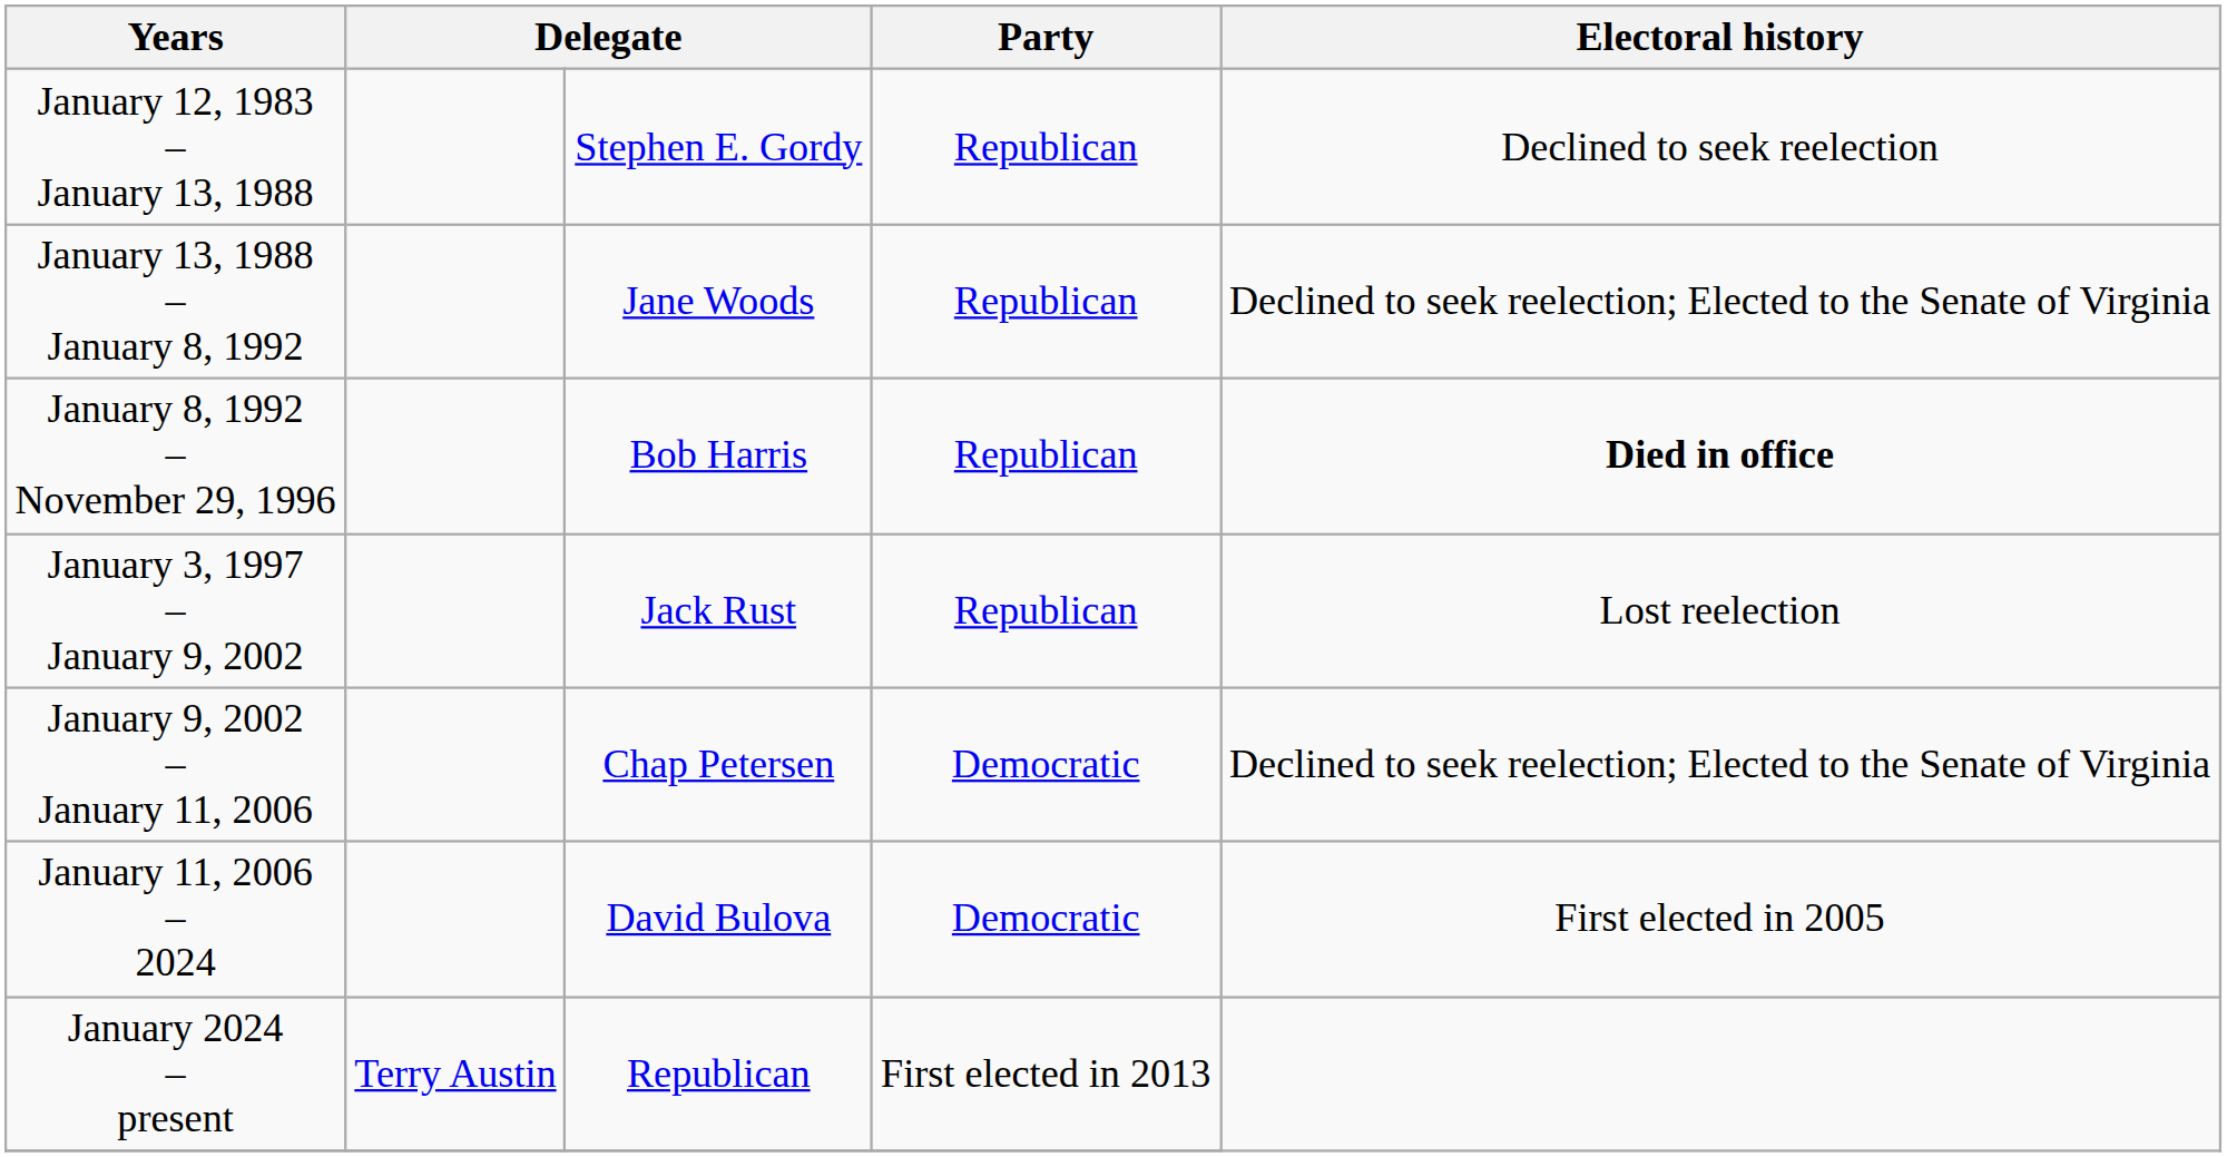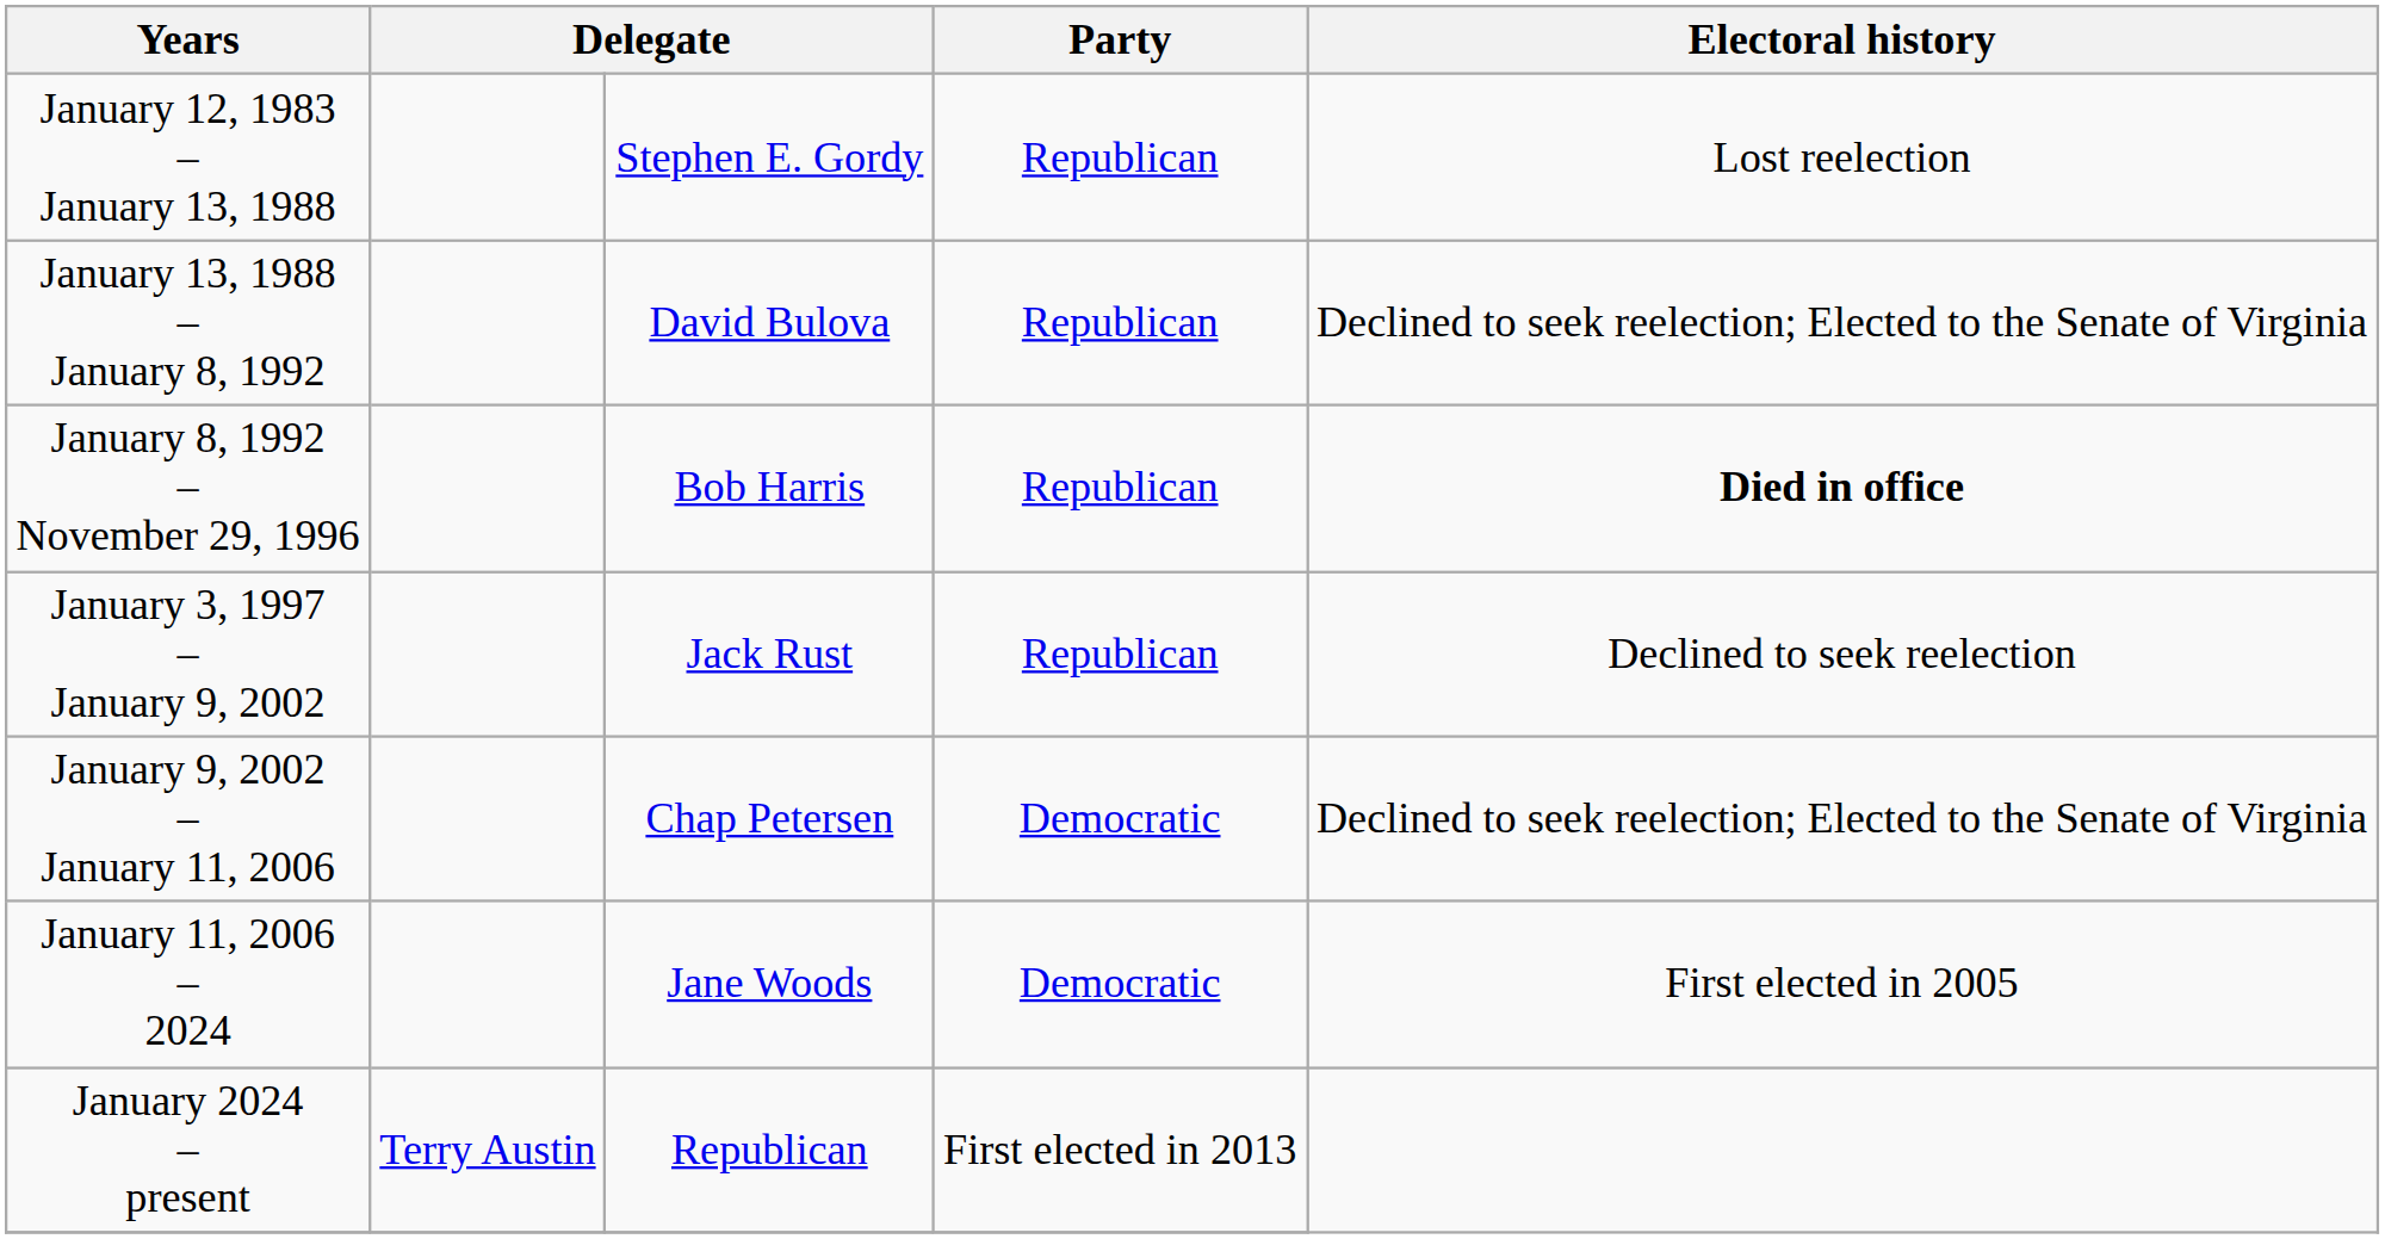January 12, 1983 – January 13, 1988 | Electoral history: Declined to seek reelection -> Lost reelection
January 13, 1988 – January 8, 1992 | column 3: Jane Woods -> David Bulova
January 3, 1997 – January 9, 2002 | Electoral history: Lost reelection -> Declined to seek reelection
January 11, 2006 – 2024 | column 3: David Bulova -> Jane Woods
